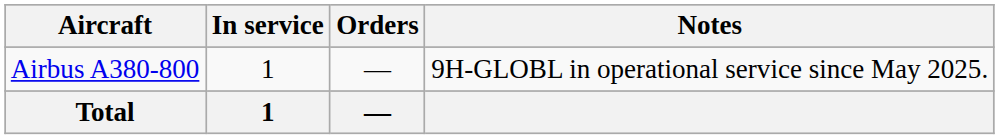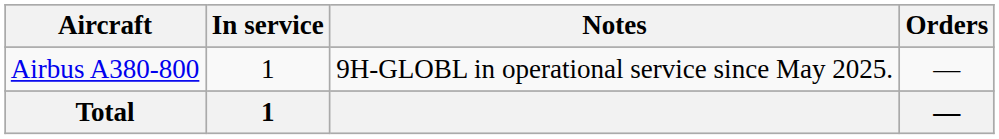columns swapped: Orders <-> Notes
